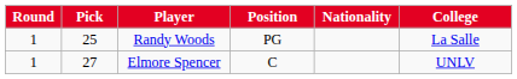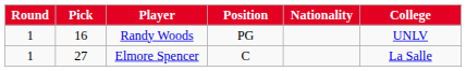Randy Woods | Pick: 25 -> 16
Randy Woods | College: La Salle -> UNLV
Elmore Spencer | College: UNLV -> La Salle
